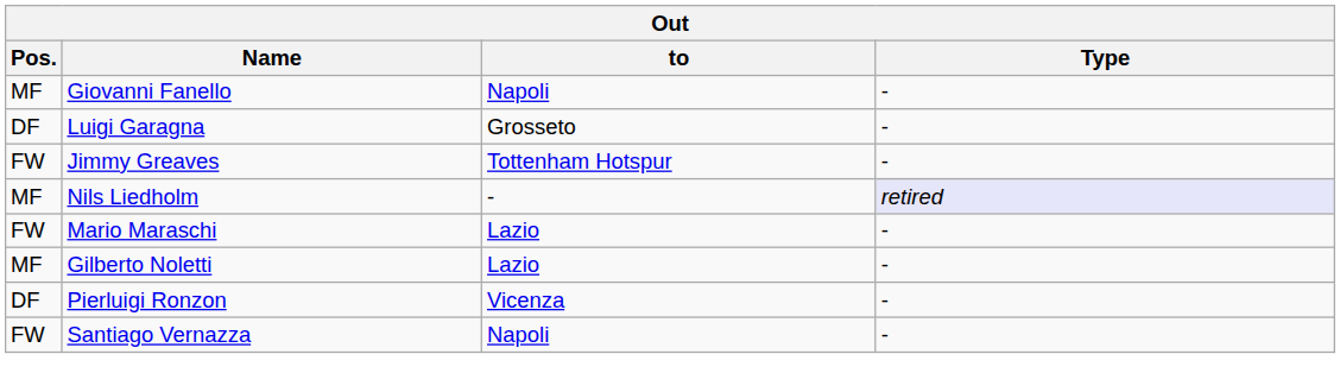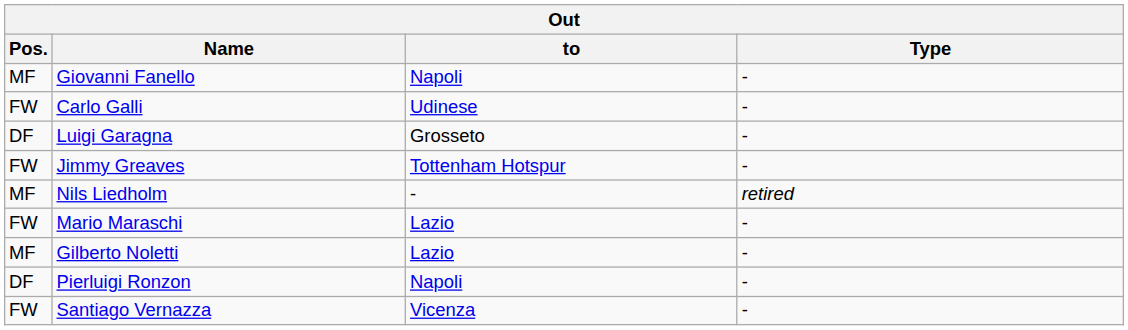+ row: FW | Carlo Galli | Udinese | -
Nils Liedholm | Type: lavender background -> no background
Pierluigi Ronzon | to: Vicenza -> Napoli
Santiago Vernazza | to: Napoli -> Vicenza
